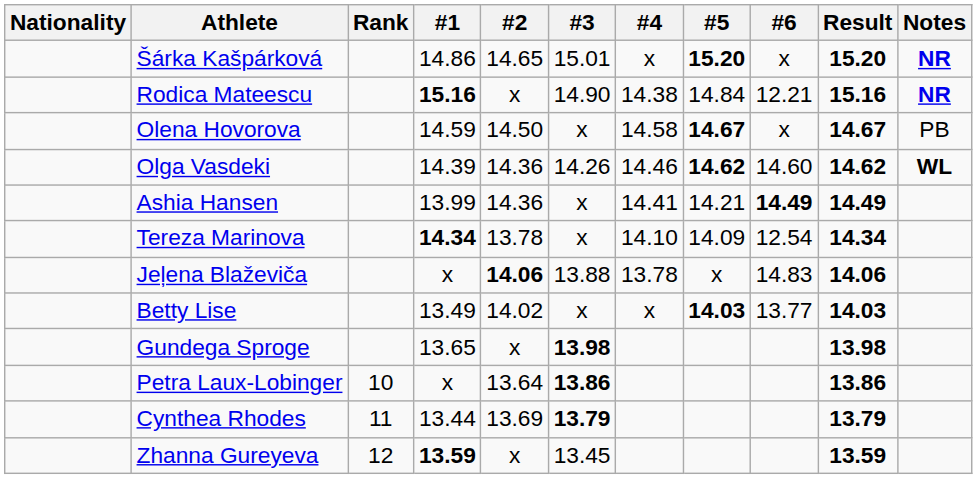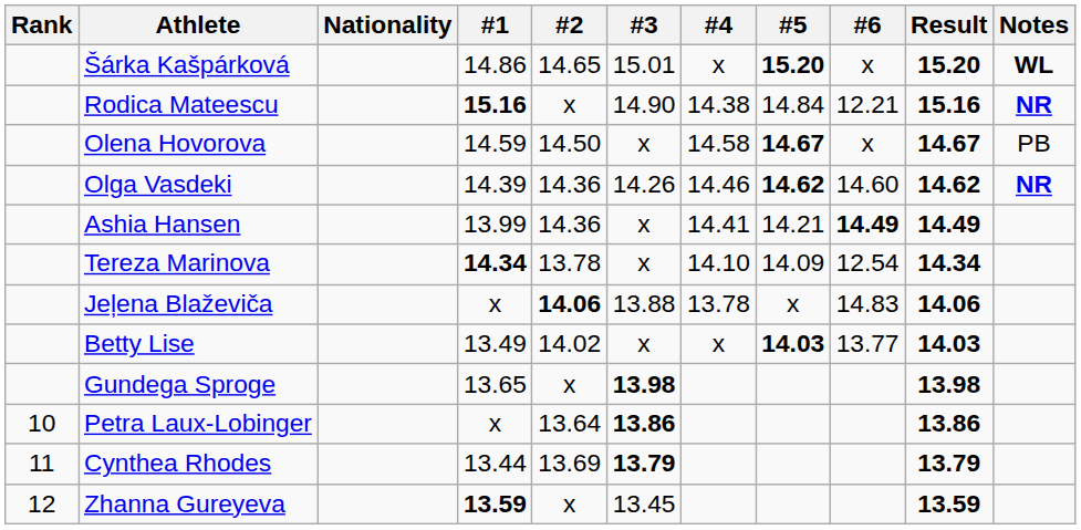columns swapped: Rank <-> Nationality
Šárka Kašpárková | Notes: NR -> WL
Olga Vasdeki | Notes: WL -> NR
